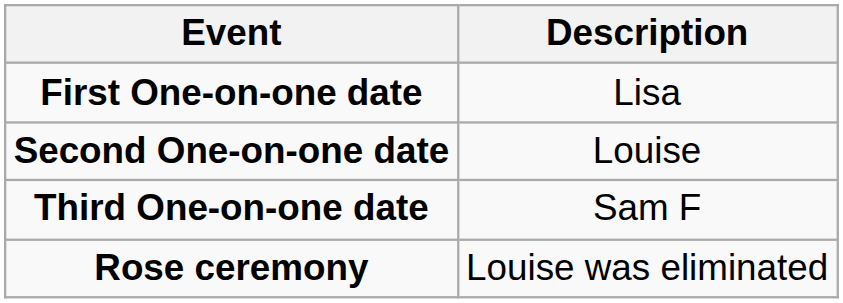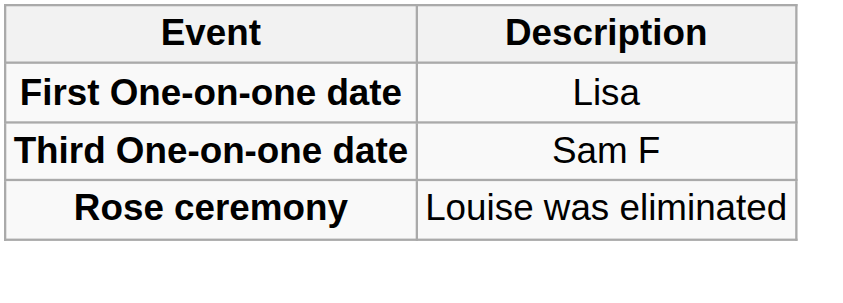- row: Second One-on-one date | Louise
